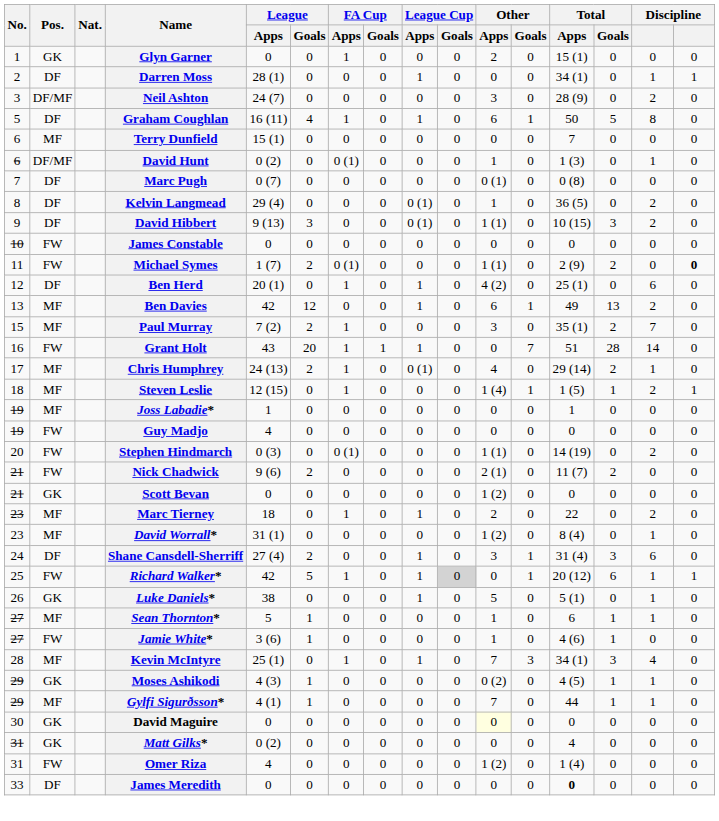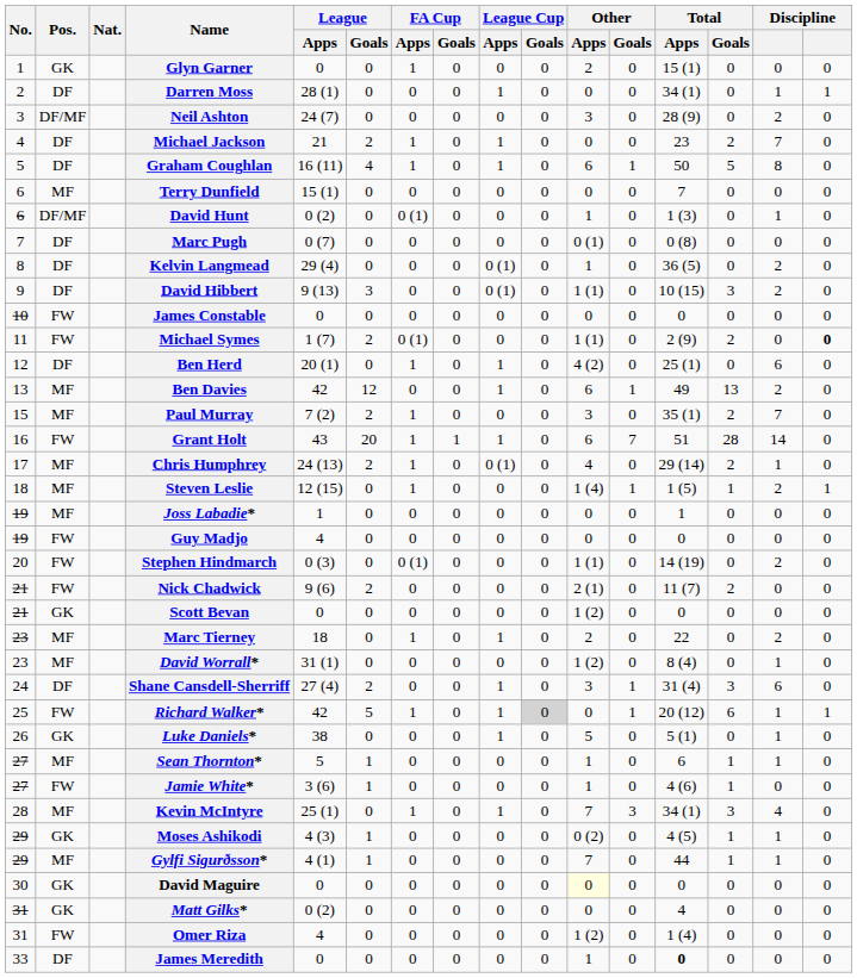+ row: 4 | DF | Michael Jackson | 21 | 2 | 1 | 0 | 1 | 0 | 0 | 0 | 23 | 2 | 7 | 0
Grant Holt | Other / Apps: 0 -> 6
James Meredith | Other / Apps: 0 -> 1
